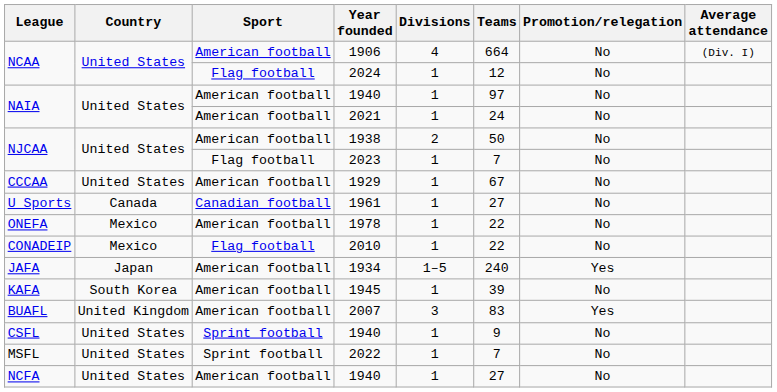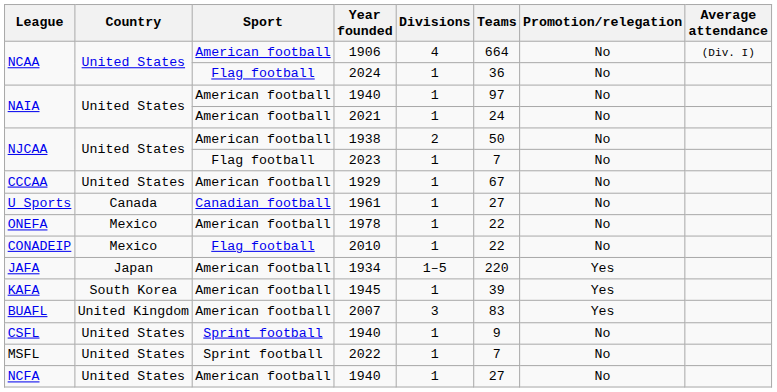2024 | Teams: 12 -> 36
1934 | Teams: 240 -> 220
1945 | Promotion/relegation: No -> Yes
